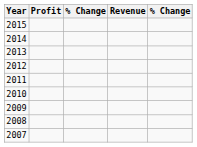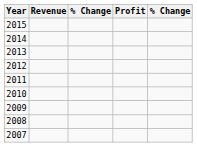columns swapped: Revenue <-> Profit
